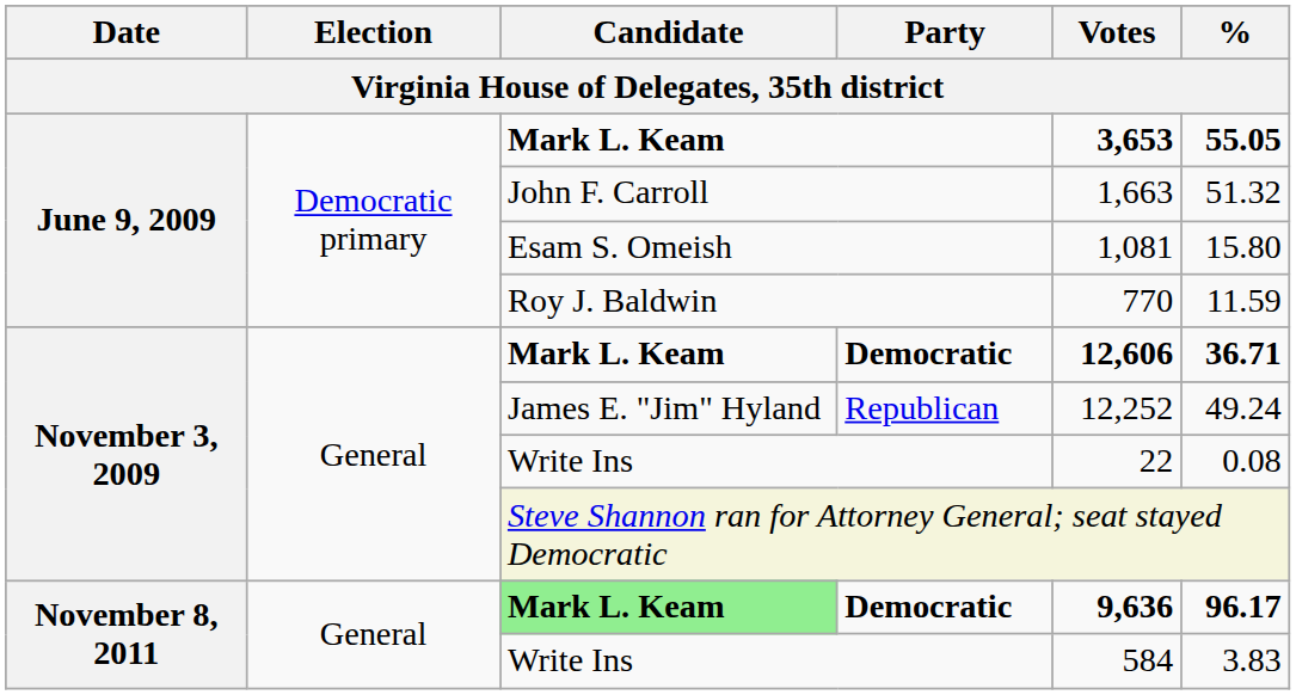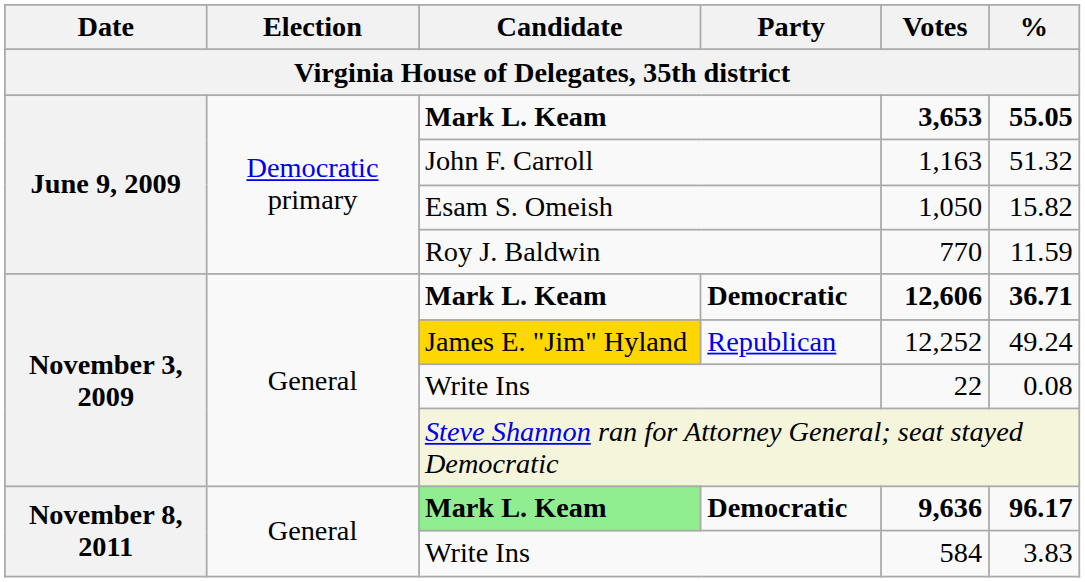John F. Carroll | Votes: 1,663 -> 1,163
Esam S. Omeish | Votes: 1,081 -> 1,050
Esam S. Omeish | %: 15.80 -> 15.82
Republican | Candidate: no background -> gold background
